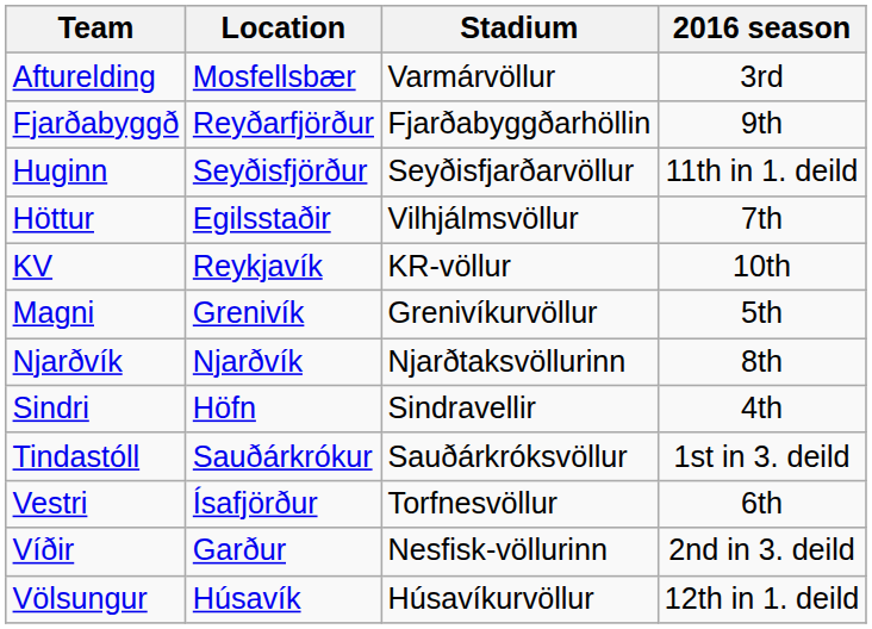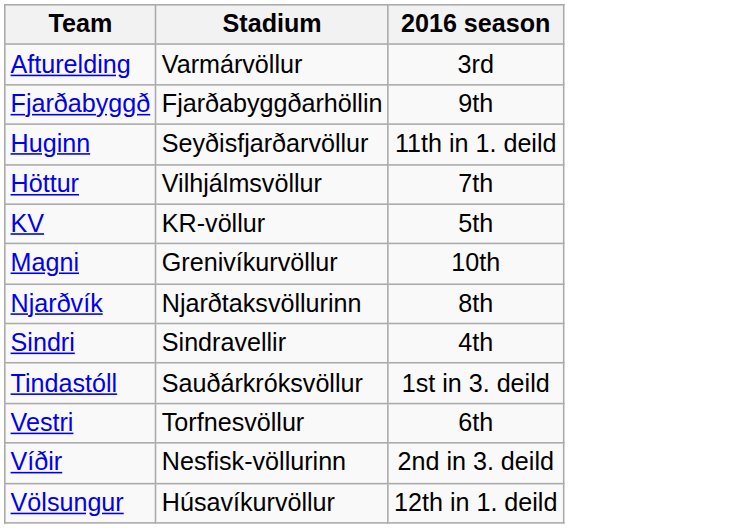- column: Location | Mosfellsbær | Reyðarfjörður | Seyðisfjörður | Egilsstaðir | Reykjavík | Grenivík | Njarðvík | Höfn | Sauðárkrókur | Ísafjörður | Garður | Húsavík
KV | 2016 season: 10th -> 5th
Magni | 2016 season: 5th -> 10th
